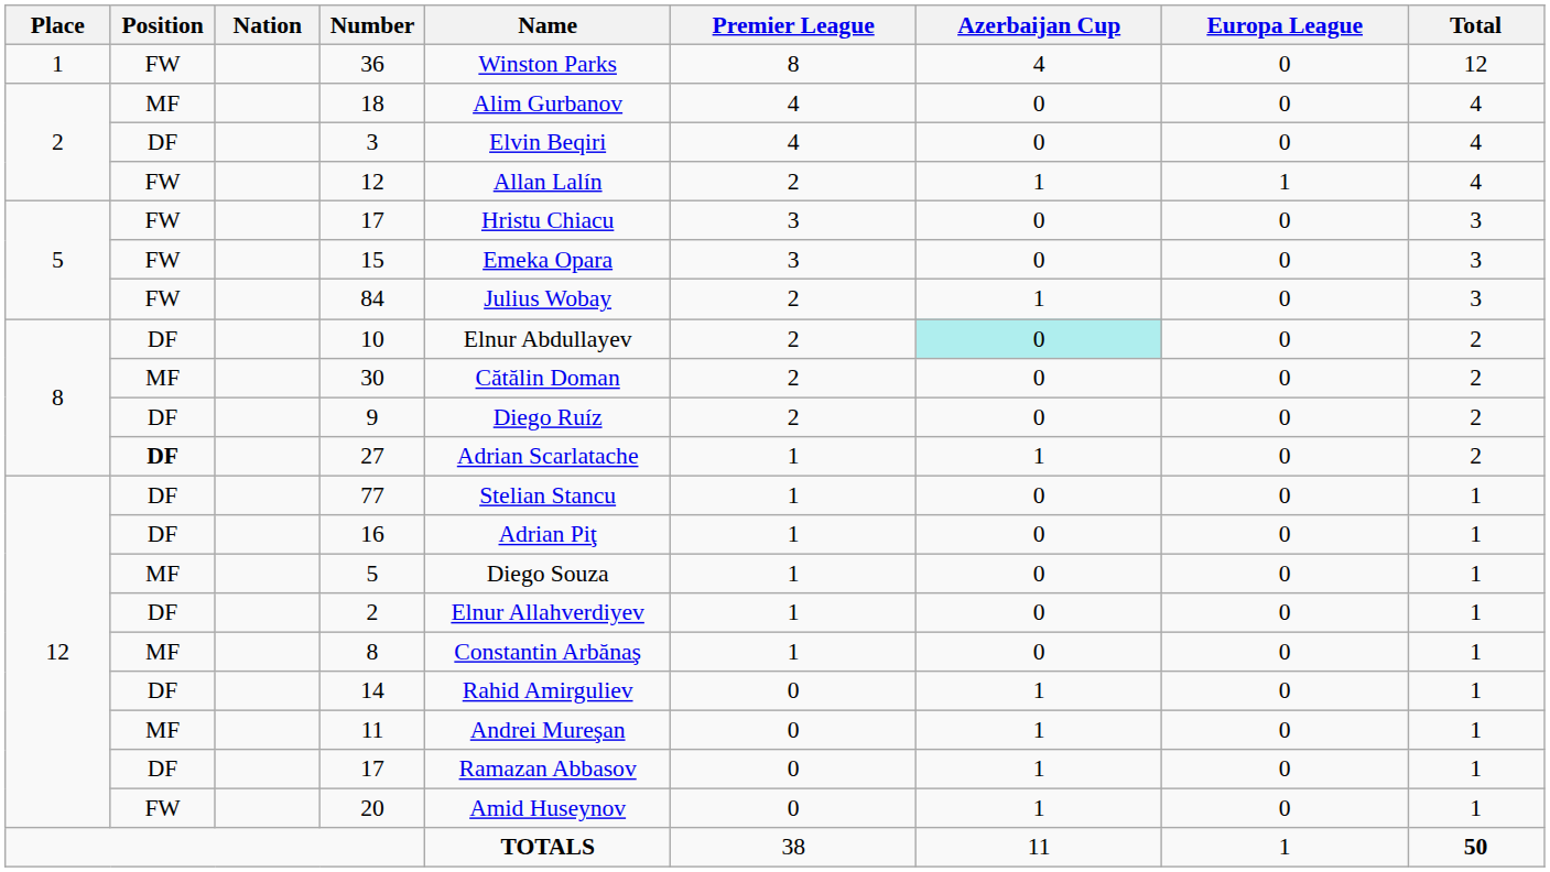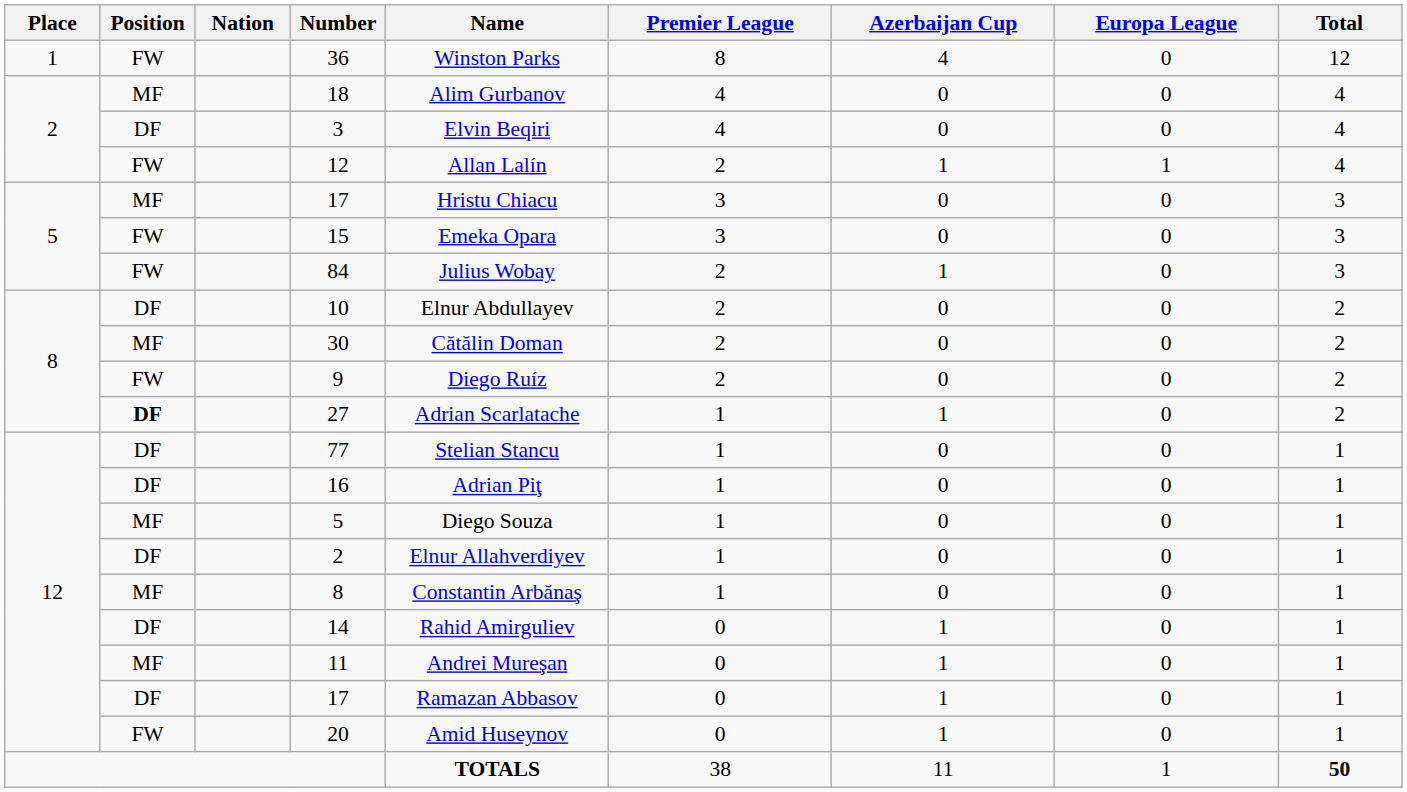5 / 17 | Position: FW -> MF
10 | Azerbaijan Cup: paleturquoise background -> no background
9 | Position: DF -> FW
